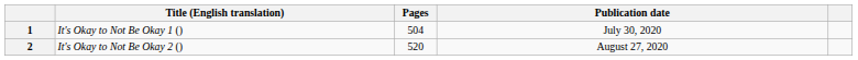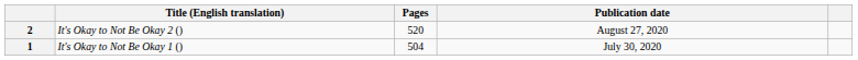rows swapped: 1 <-> 2
